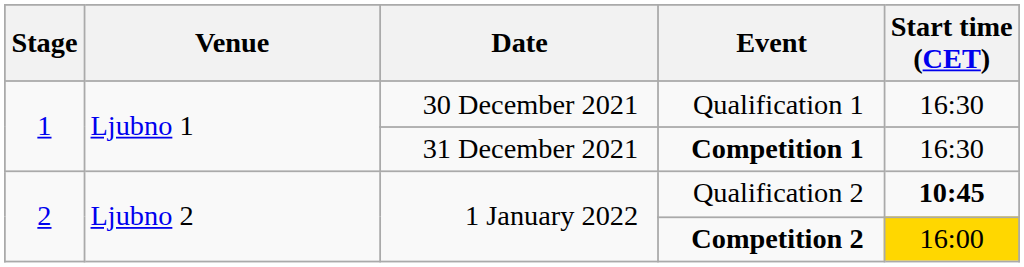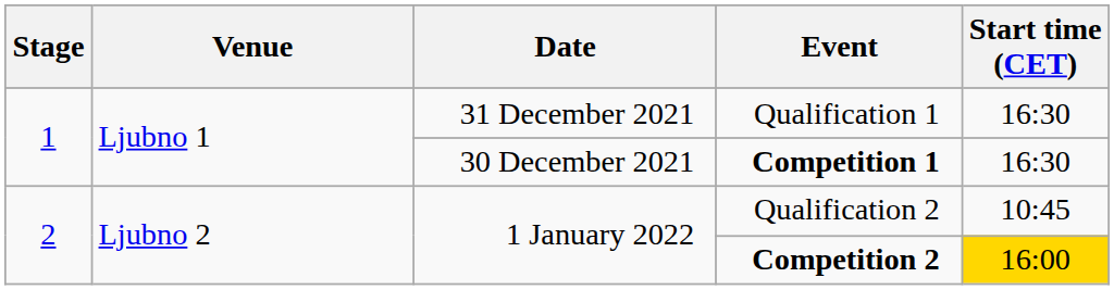Qualification 1 | Date: 30 December 2021 -> 31 December 2021
Competition 1 | Date: 31 December 2021 -> 30 December 2021
Qualification 2 | Start time (CET): bold -> normal
